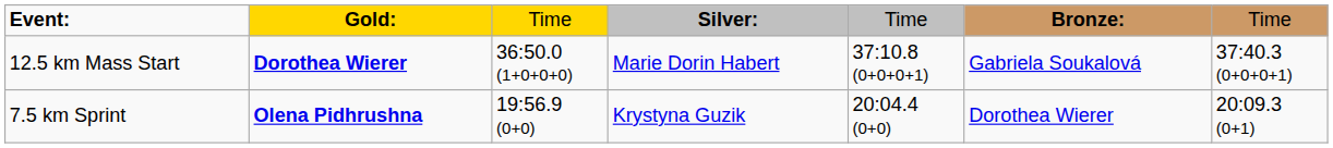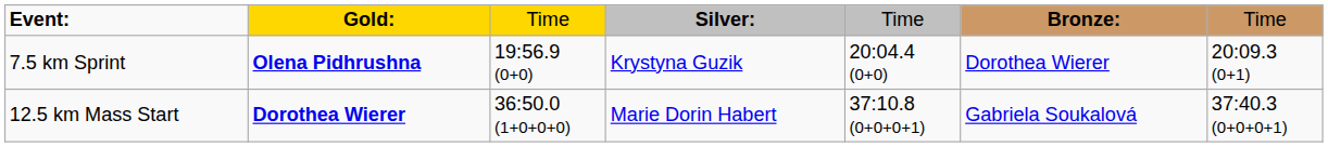rows swapped: 7.5 km Sprint <-> 12.5 km Mass Start
